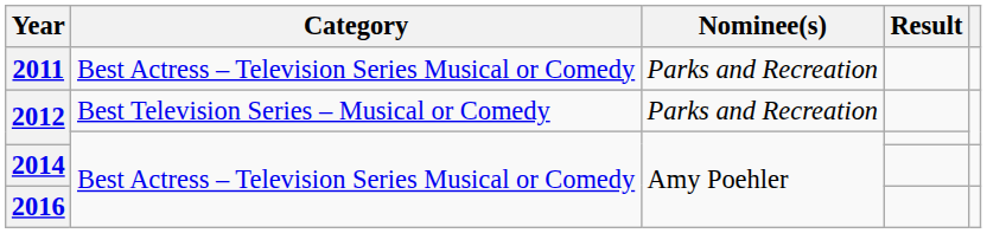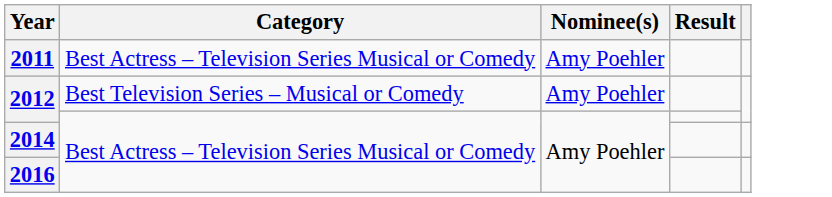2011 | Nominee(s): Parks and Recreation -> Amy Poehler
2012 / Best Television Series – Musical or Comedy | Nominee(s): Parks and Recreation -> Amy Poehler
